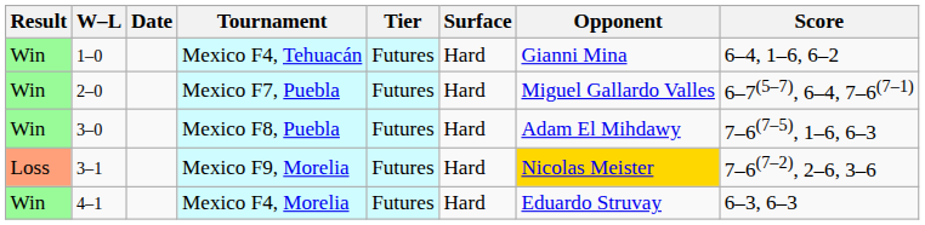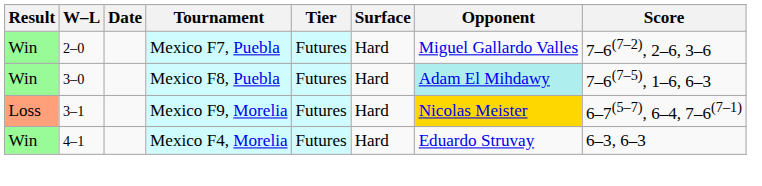- row: Win | 1–0 | Mexico F4, Tehuacán | Futures | Hard | Gianni Mina | 6–4, 1–6, 6–2
Mexico F7, Puebla | Score: 6–7(5–7), 6–4, 7–6(7–1) -> 7–6(7–2), 2–6, 3–6
Mexico F8, Puebla | Opponent: no background -> paleturquoise background
Mexico F9, Morelia | Score: 7–6(7–2), 2–6, 3–6 -> 6–7(5–7), 6–4, 7–6(7–1)
